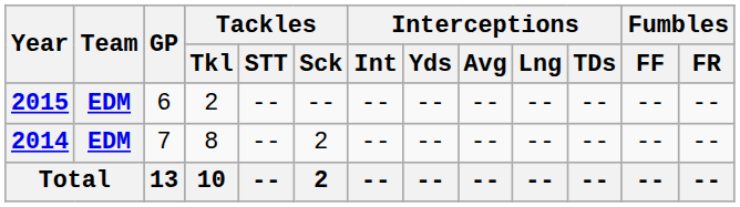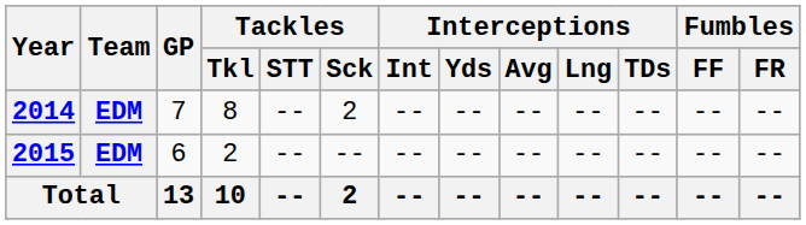rows swapped: 2014 <-> 2015
